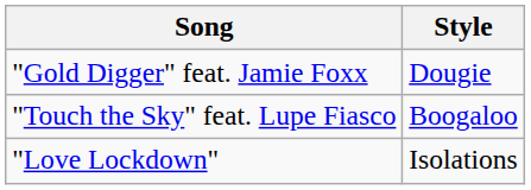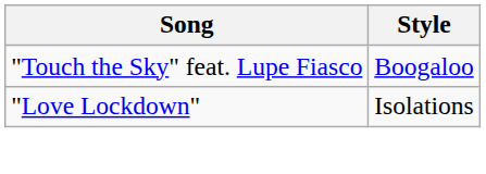- row: "Gold Digger" feat. Jamie Foxx | Dougie
